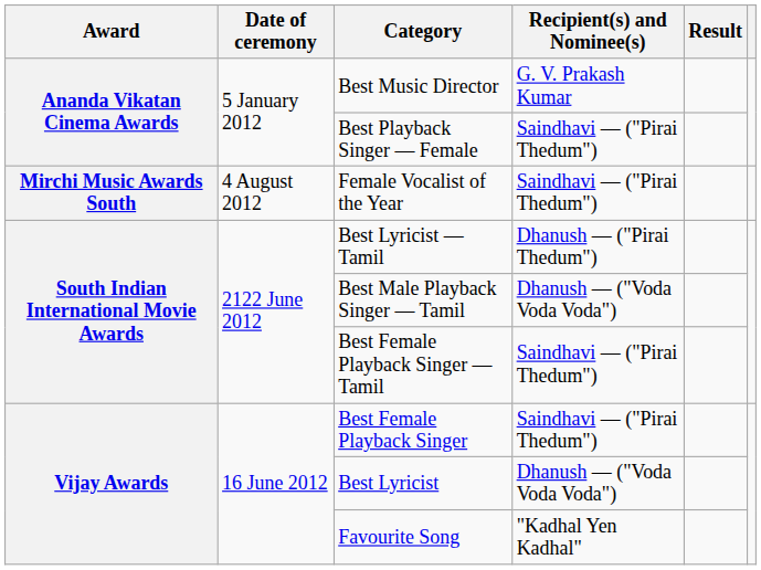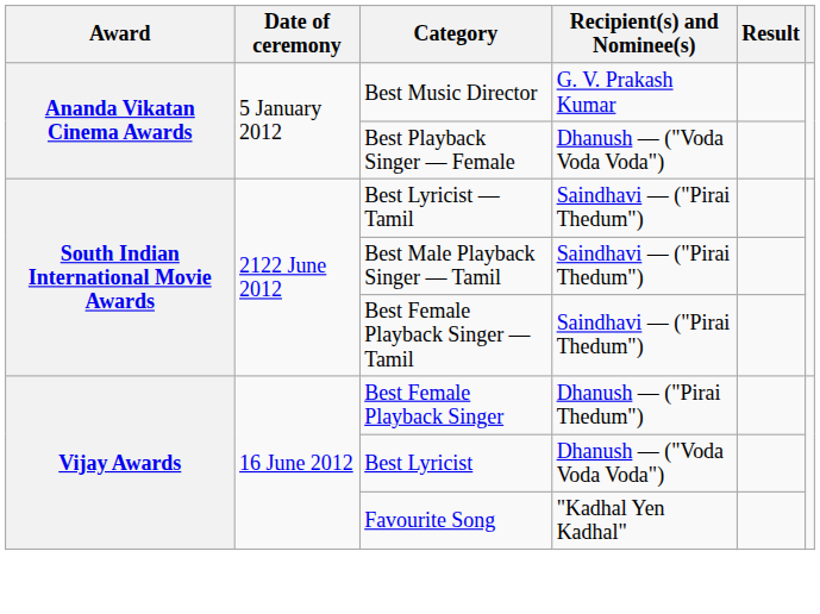Best Playback Singer — Female | Recipient(s) and Nominee(s): Saindhavi — ("Pirai Thedum") -> Dhanush — ("Voda Voda Voda")
- row: Mirchi Music Awards South | 4 August 2012 | Female Vocalist of the Year | Saindhavi — ("Pirai Thedum")
Best Lyricist — Tamil | Recipient(s) and Nominee(s): Dhanush — ("Pirai Thedum") -> Saindhavi — ("Pirai Thedum")
Best Male Playback Singer — Tamil | Recipient(s) and Nominee(s): Dhanush — ("Voda Voda Voda") -> Saindhavi — ("Pirai Thedum")
Best Female Playback Singer | Recipient(s) and Nominee(s): Saindhavi — ("Pirai Thedum") -> Dhanush — ("Pirai Thedum")
